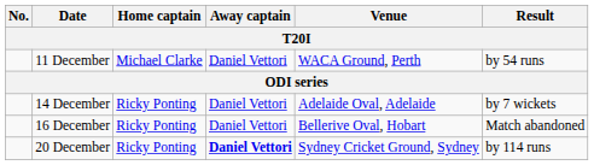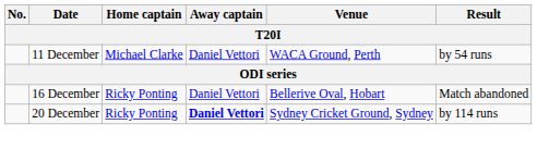- row: 14 December | Ricky Ponting | Daniel Vettori | Adelaide Oval, Adelaide | by 7 wickets
